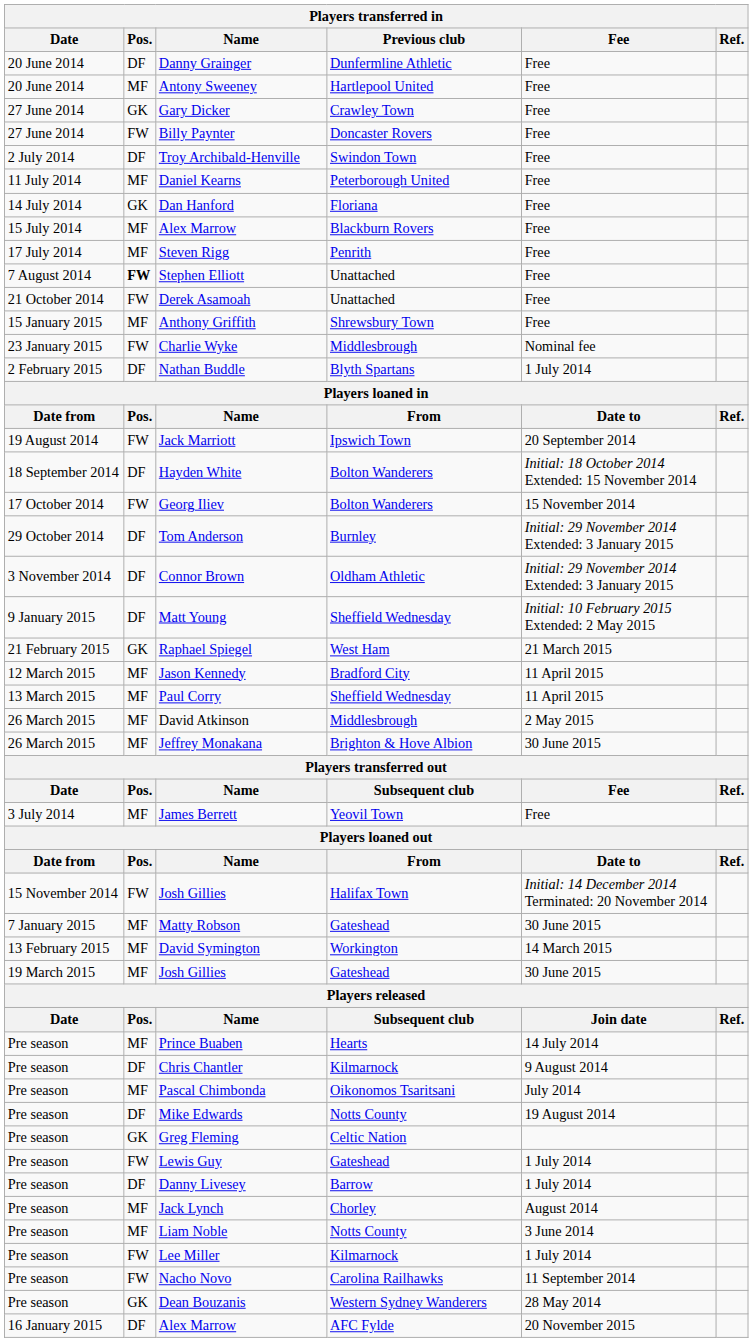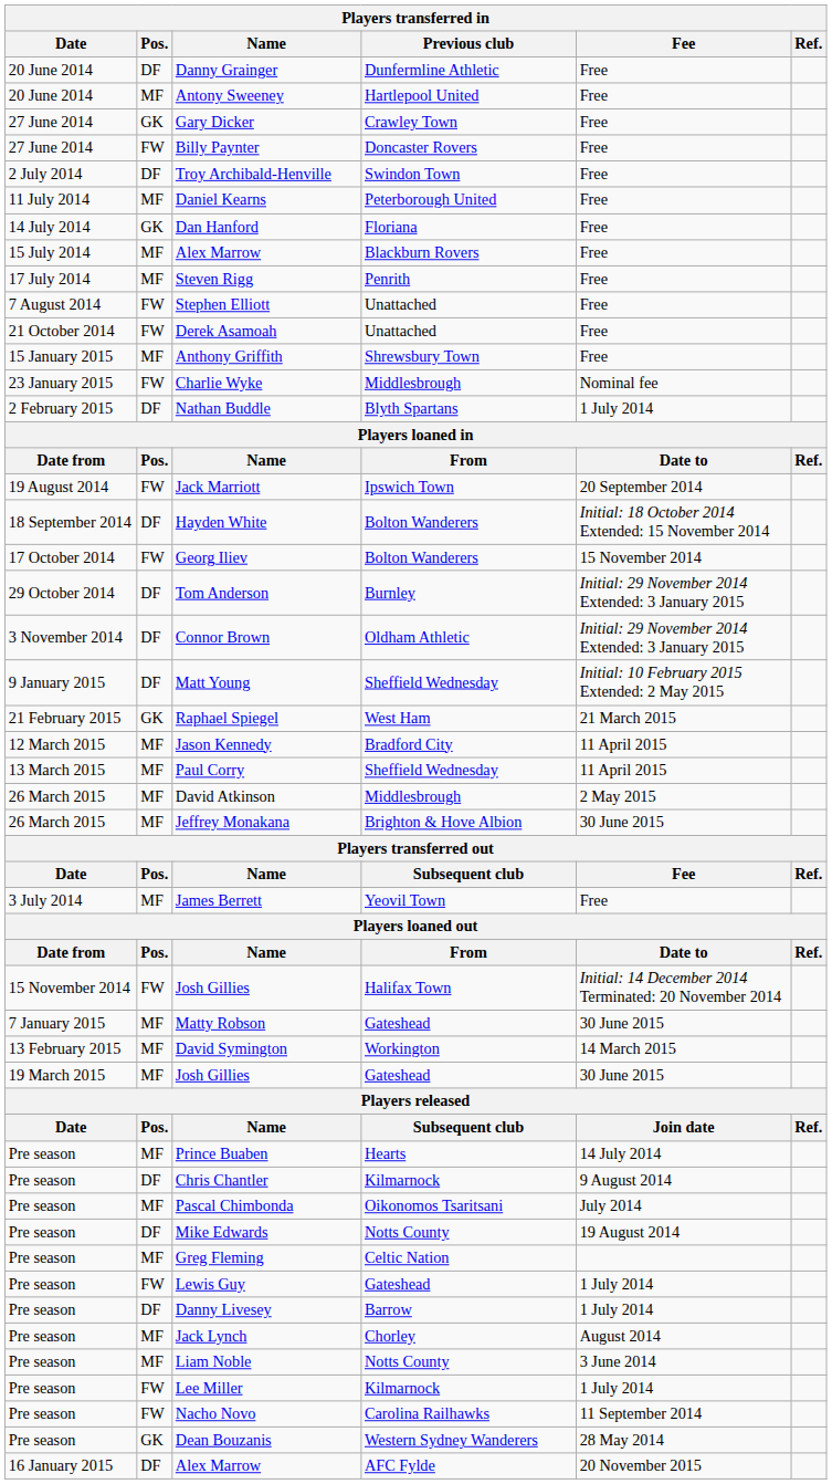Stephen Elliott | Pos.: bold -> normal
Greg Fleming | Pos.: GK -> MF
